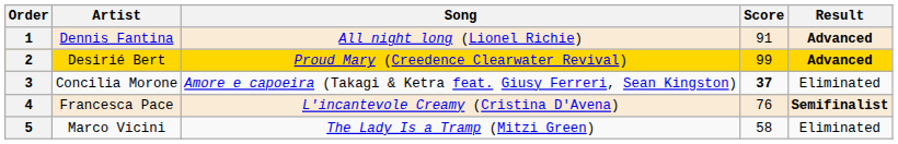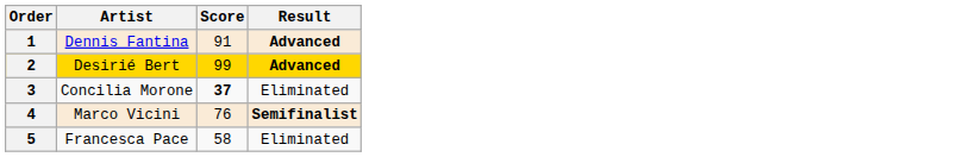- column: Song | All night long (Lionel Richie) | Proud Mary (Creedence Clearwater Revival) | Amore e capoeira (Takagi & Ketra feat. Giusy Ferreri, Sean Kingston) | L'incantevole Creamy (Cristina D'Avena) | The Lady Is a Tramp (Mitzi Green)
4 | Artist: Francesca Pace -> Marco Vicini
5 | Artist: Marco Vicini -> Francesca Pace
